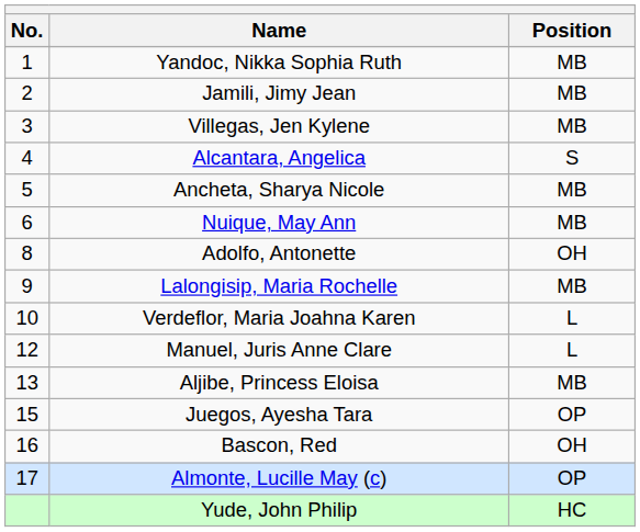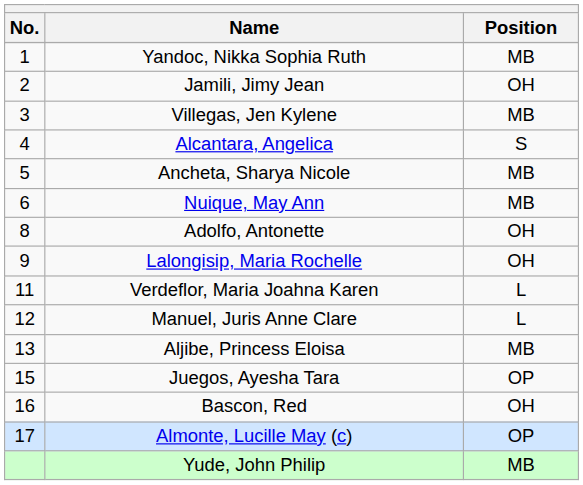Jamili, Jimy Jean | Position: MB -> OH
Lalongisip, Maria Rochelle | Position: MB -> OH
Verdeflor, Maria Joahna Karen | No.: 10 -> 11
Yude, John Philip | Position: HC -> MB
